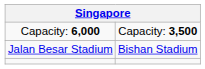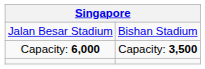rows swapped: Jalan Besar Stadium <-> Capacity: 6,000
